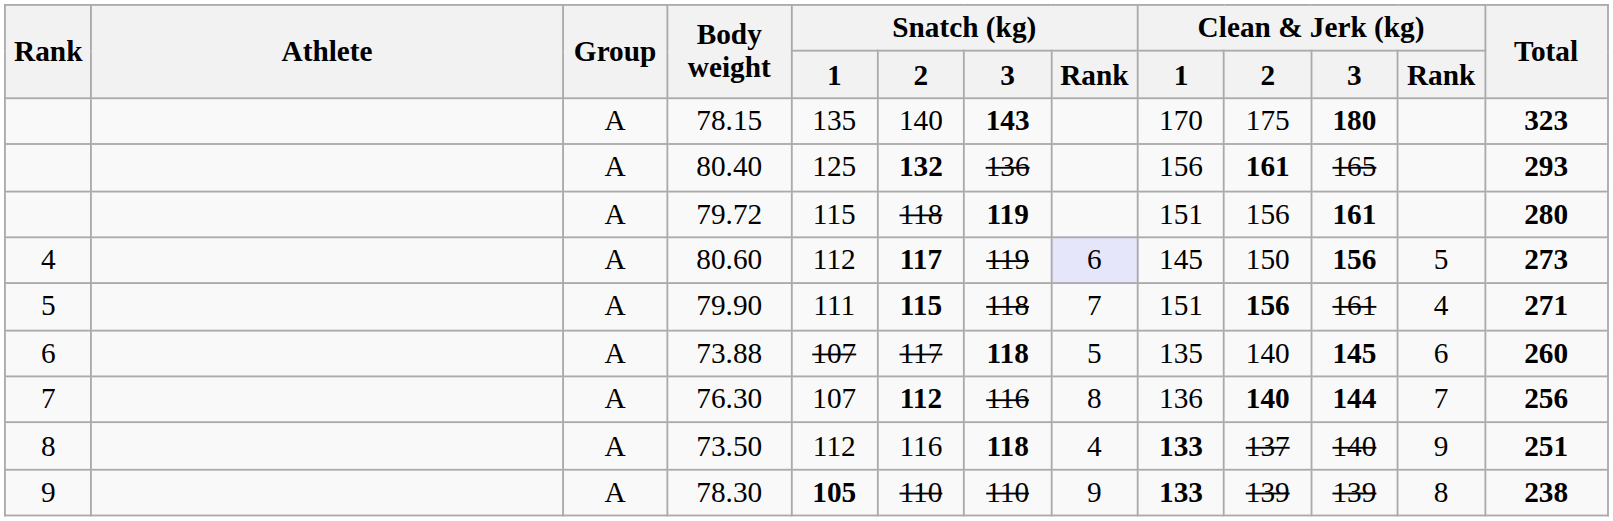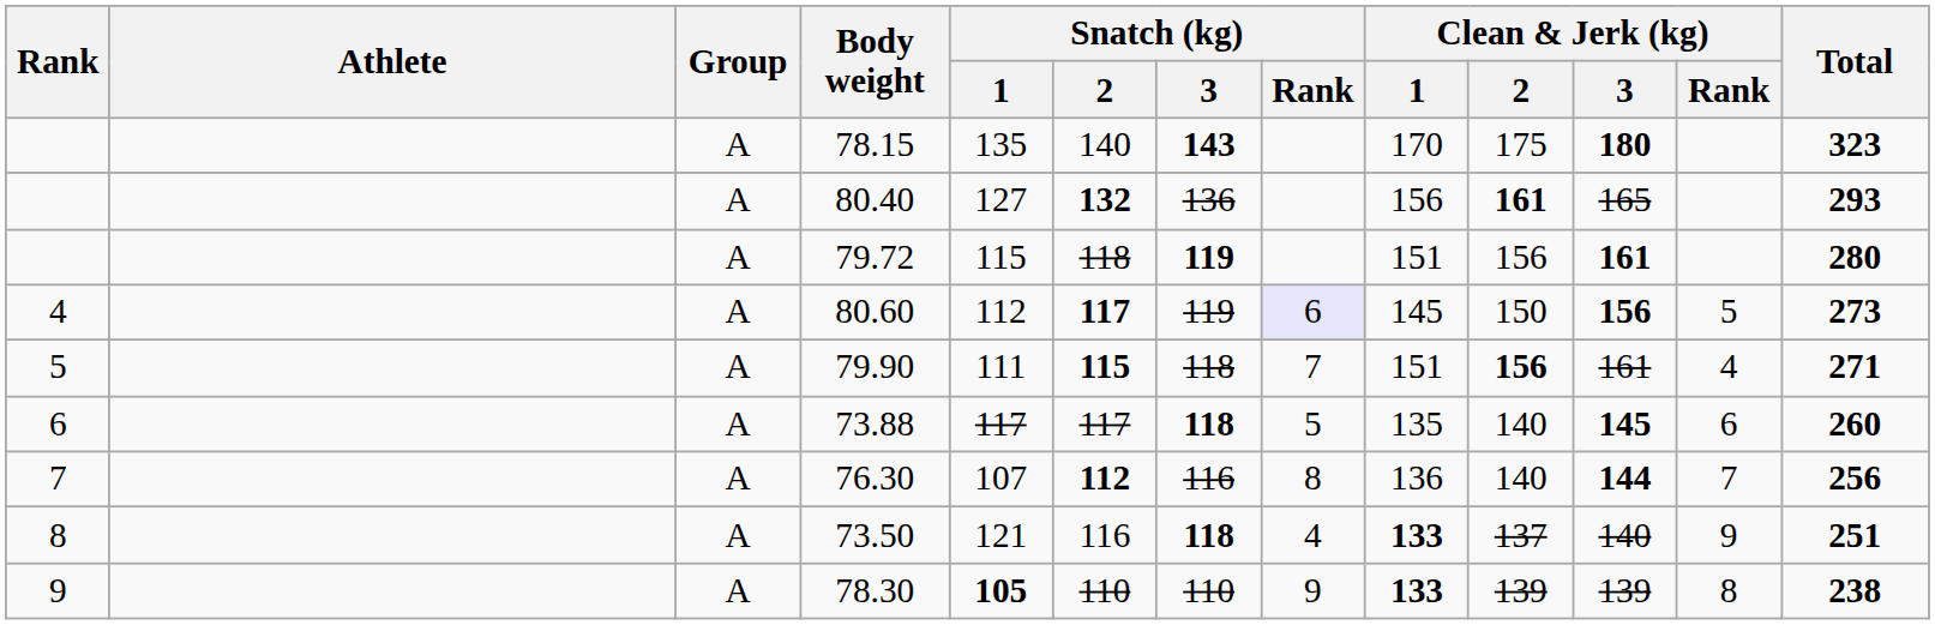80.40 | Snatch (kg) / 1: 125 -> 127
73.88 | Snatch (kg) / 1: 107 -> 117
76.30 | Clean & Jerk (kg) / 2: bold -> normal
73.50 | Snatch (kg) / 1: 112 -> 121
